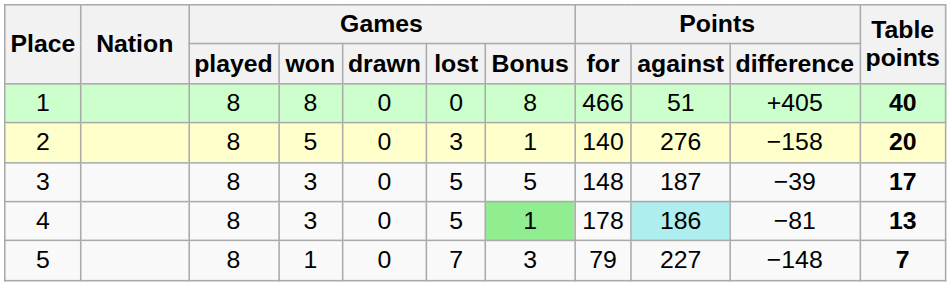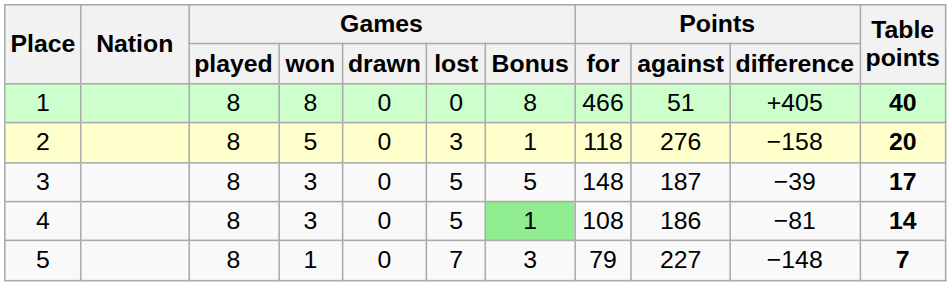2 | Points / for: 140 -> 118
4 | Points / for: 178 -> 108
4 | Points / against: paleturquoise background -> no background
4 | Table points: 13 -> 14
